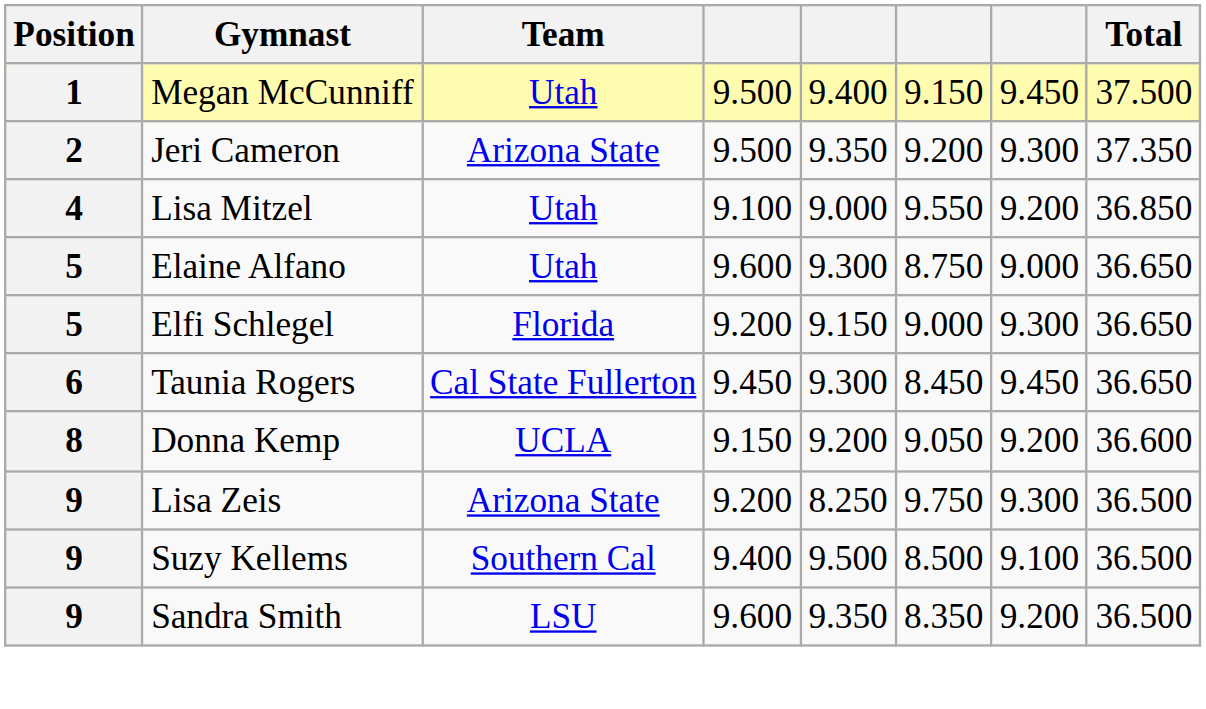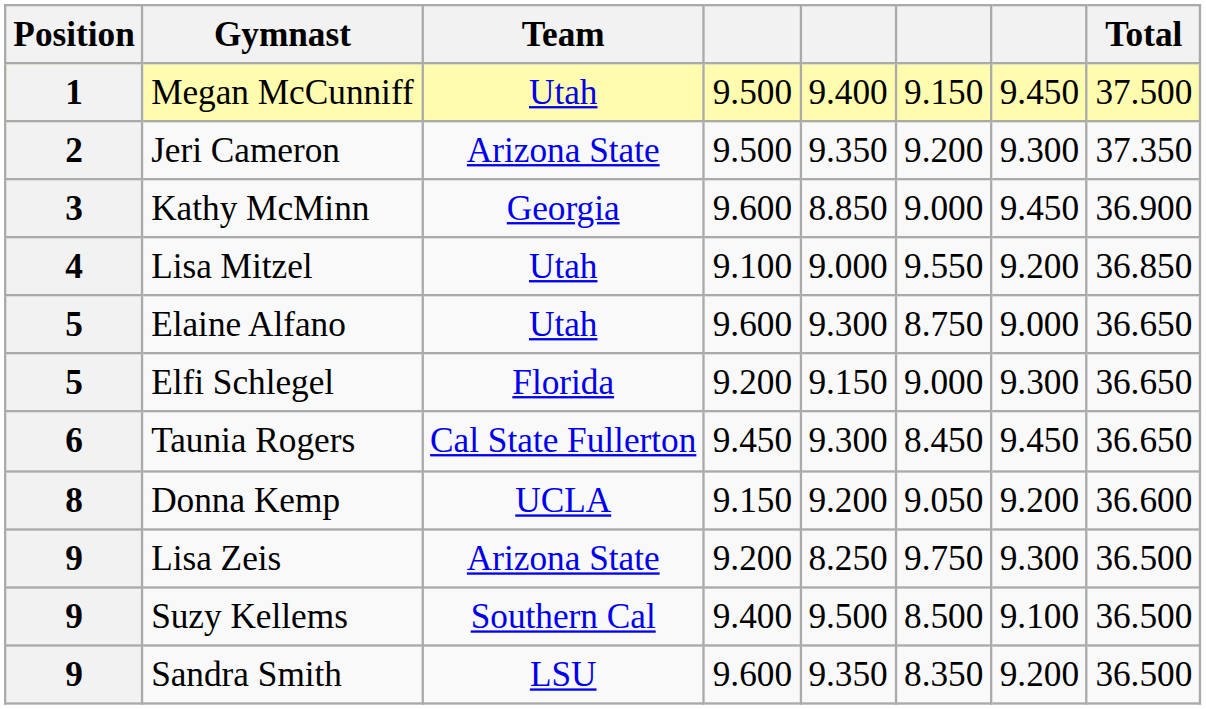+ row: 3 | Kathy McMinn | Georgia | 9.600 | 8.850 | 9.000 | 9.450 | 36.900
